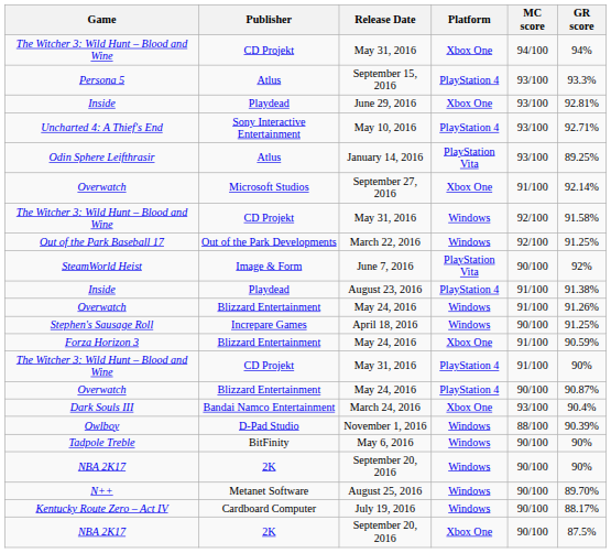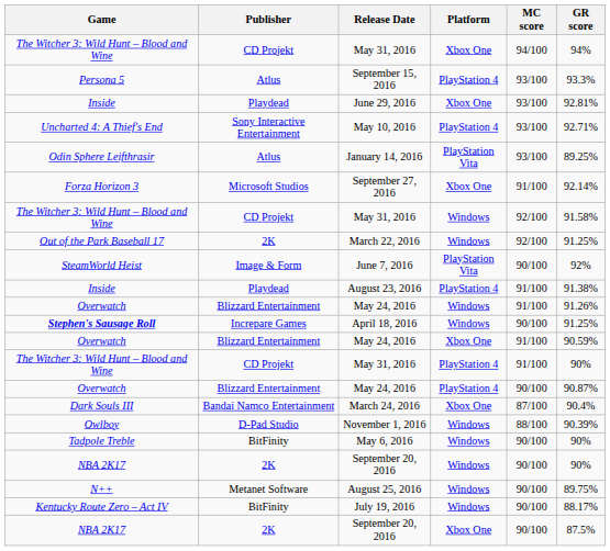September 27, 2016 | Game: Overwatch -> Forza Horizon 3
March 22, 2016 | Publisher: Out of the Park Developments -> 2K
April 18, 2016 | Game: normal -> bold
May 24, 2016 / Xbox One | Game: Forza Horizon 3 -> Overwatch
March 24, 2016 | MC score: 93/100 -> 87/100
August 25, 2016 | GR score: 89.70% -> 89.75%
July 19, 2016 | Publisher: Cardboard Computer -> BitFinity
